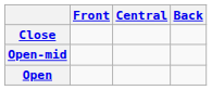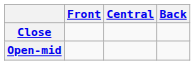- row: Open
